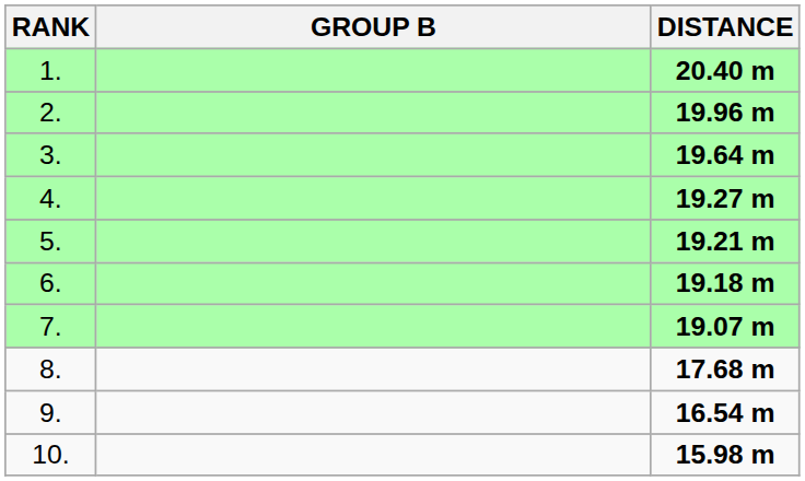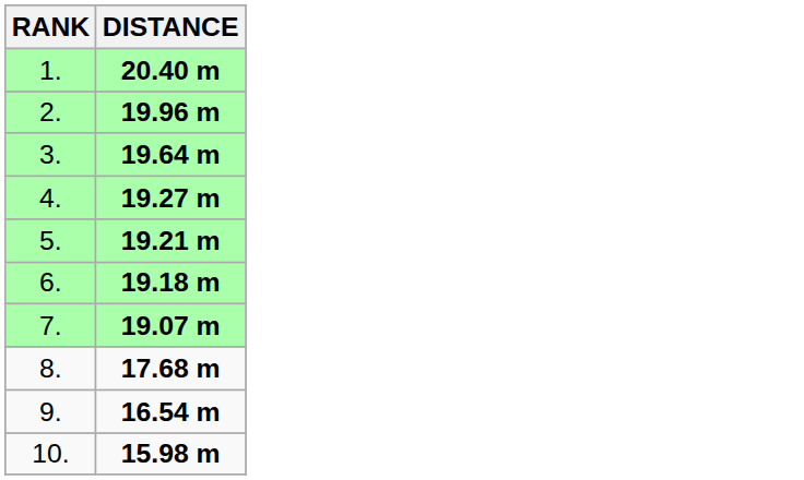- column: GROUP B
